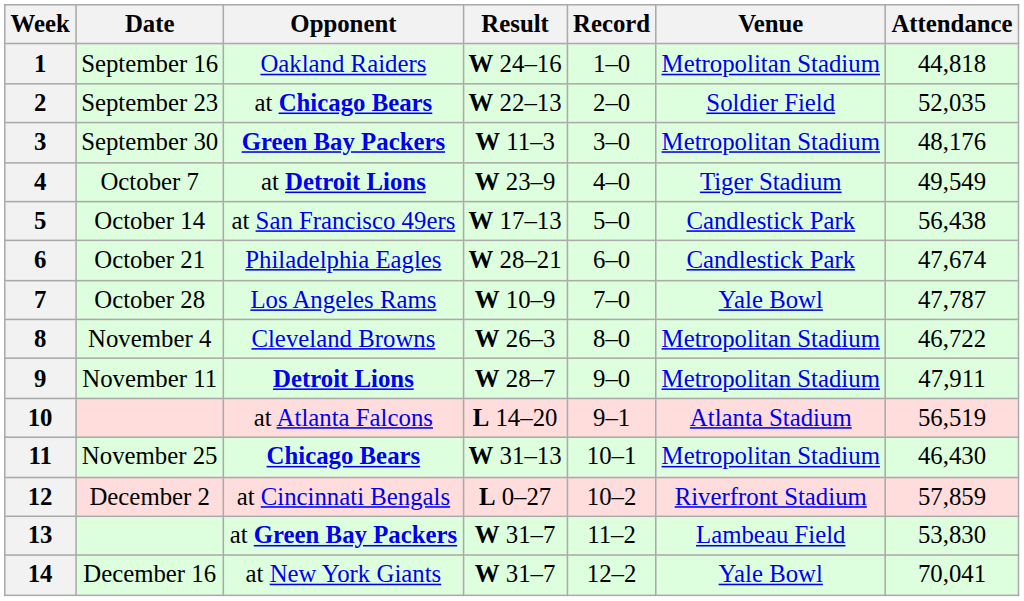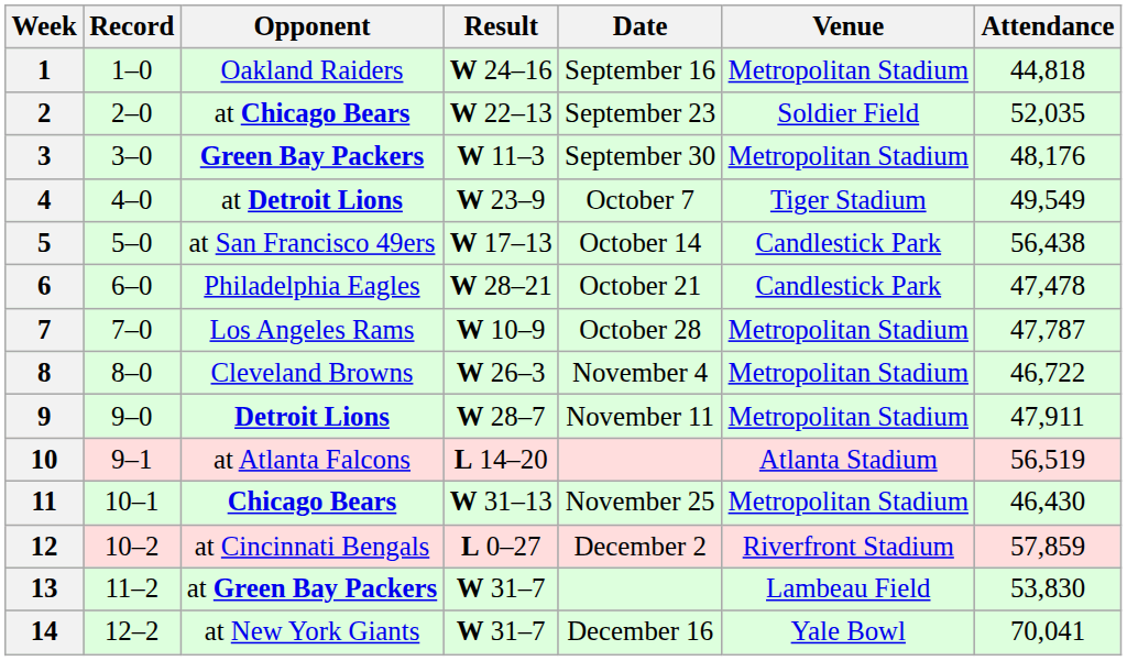columns swapped: Date <-> Record
6 | Attendance: 47,674 -> 47,478
7 | Venue: Yale Bowl -> Metropolitan Stadium
